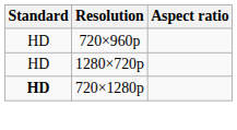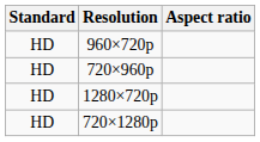+ row: HD | 960×720p
720×1280p | Standard: bold -> normal
